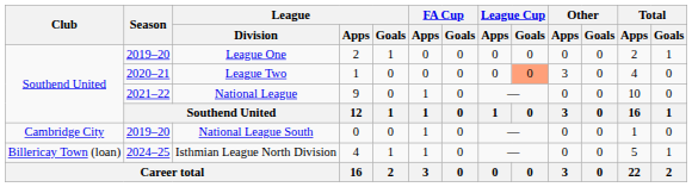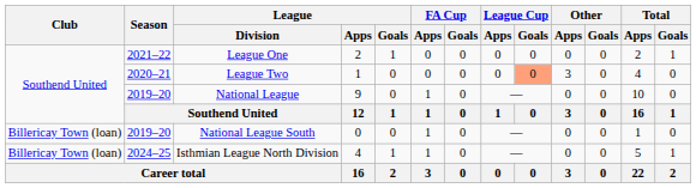League One | Season: 2019–20 -> 2021–22
National League | Season: 2021–22 -> 2019–20
National League South | Club: Cambridge City -> Billericay Town (loan)
